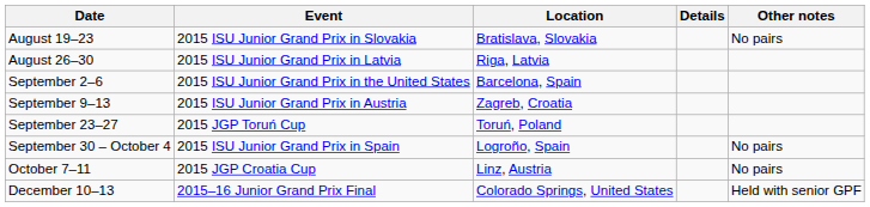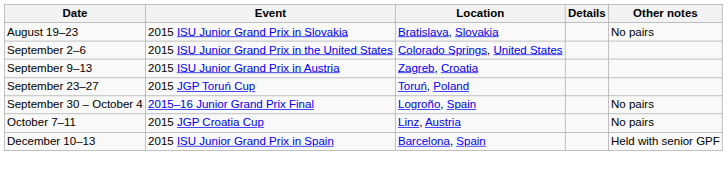- row: August 26–30 | 2015 ISU Junior Grand Prix in Latvia | Riga, Latvia
September 2–6 | Location: Barcelona, Spain -> Colorado Springs, United States
September 30 – October 4 | Event: 2015 ISU Junior Grand Prix in Spain -> 2015–16 Junior Grand Prix Final
December 10–13 | Event: 2015–16 Junior Grand Prix Final -> 2015 ISU Junior Grand Prix in Spain
December 10–13 | Location: Colorado Springs, United States -> Barcelona, Spain
